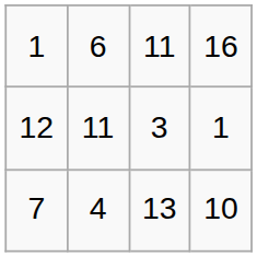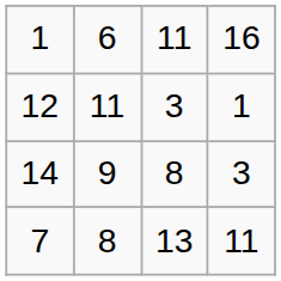+ row: 14 | 9 | 8 | 3
7 | column 2: 4 -> 8
7 | column 4: 10 -> 11
